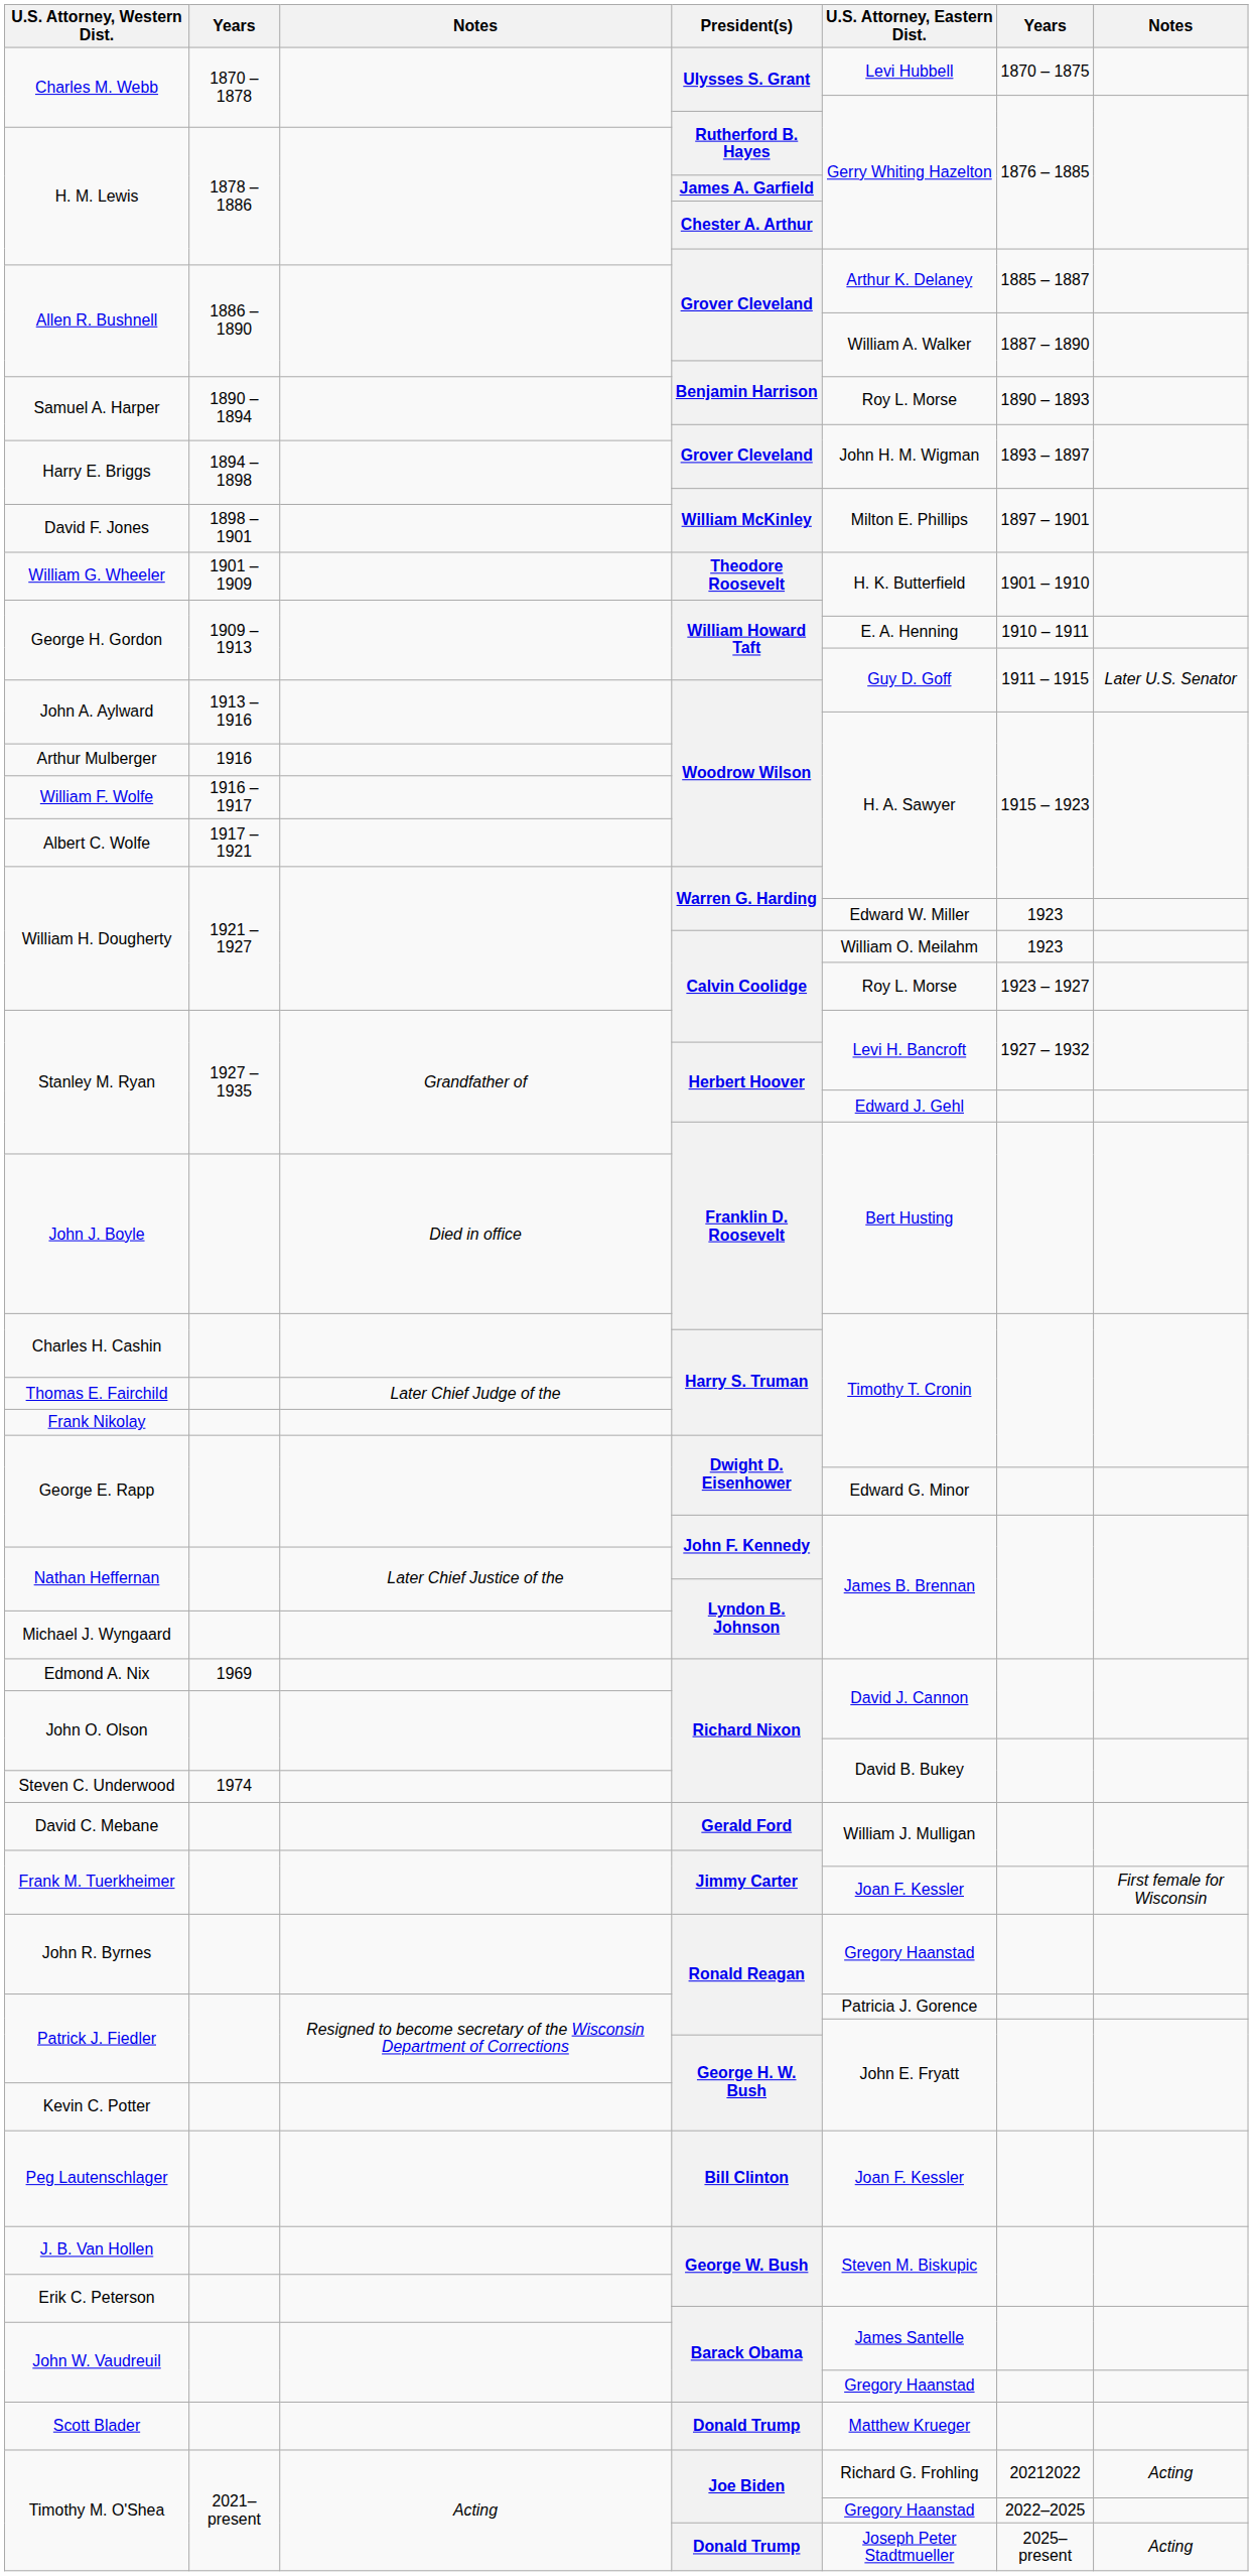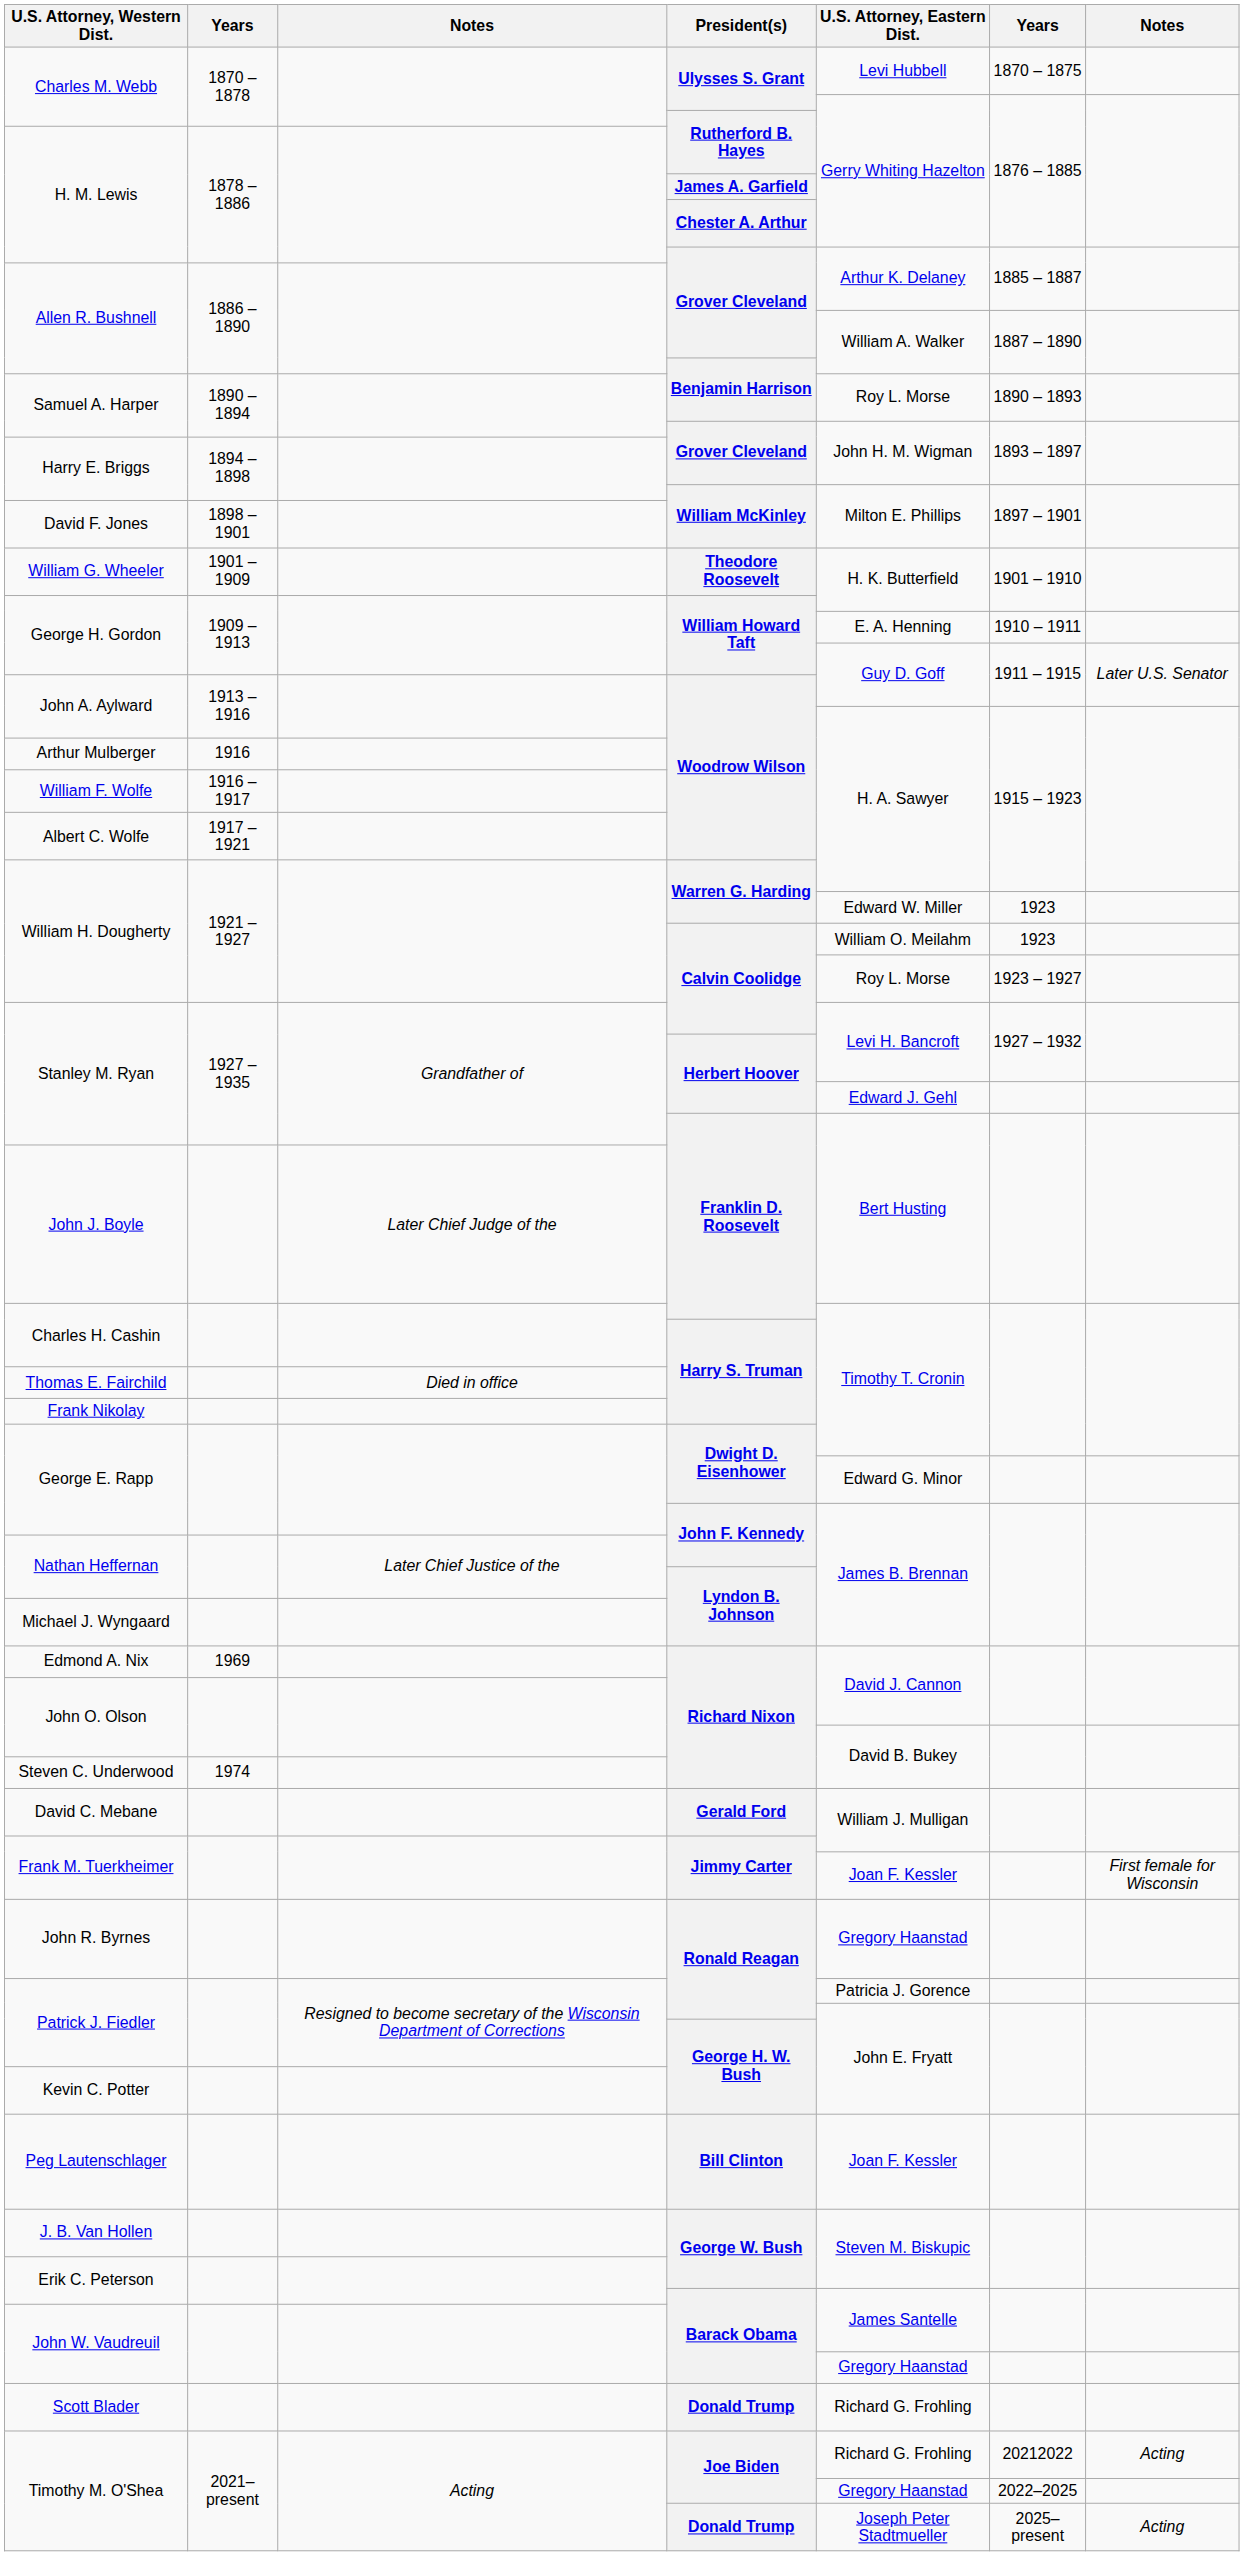John J. Boyle | column 3: Died in office -> Later Chief Judge of the
Thomas E. Fairchild | column 3: Later Chief Judge of the -> Died in office
Scott Blader | U.S. Attorney, Eastern Dist.: Matthew Krueger -> Richard G. Frohling
